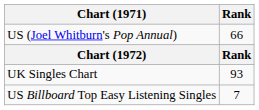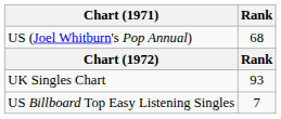US (Joel Whitburn's Pop Annual) | Rank: 66 -> 68
